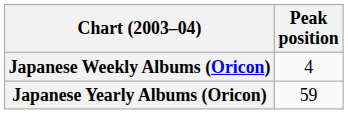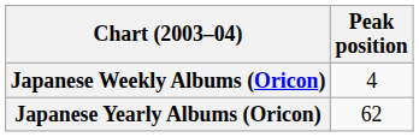Japanese Yearly Albums (Oricon) | Peak position: 59 -> 62
